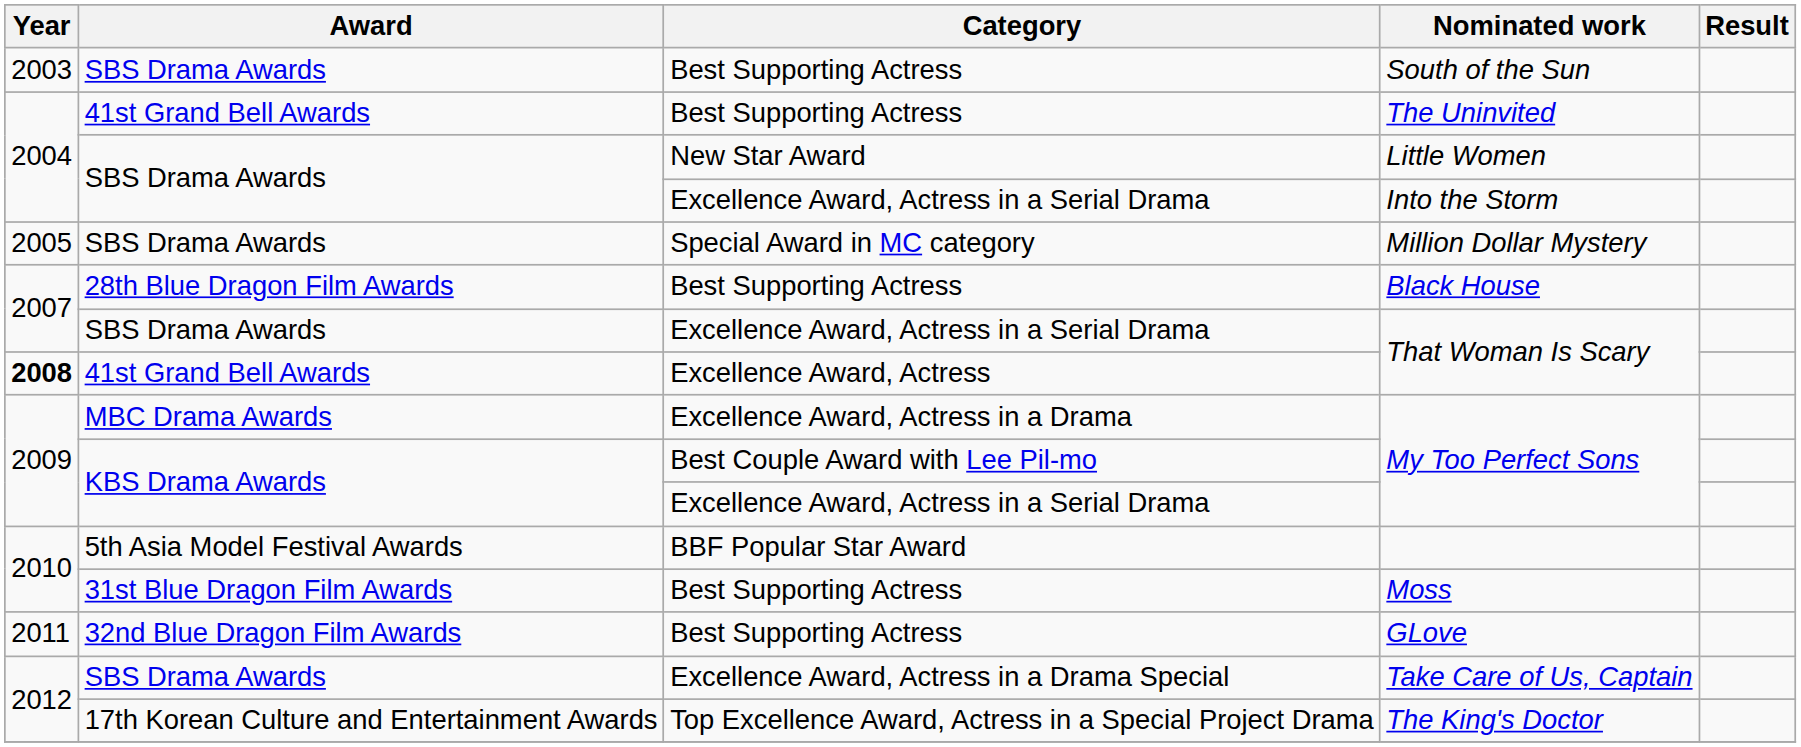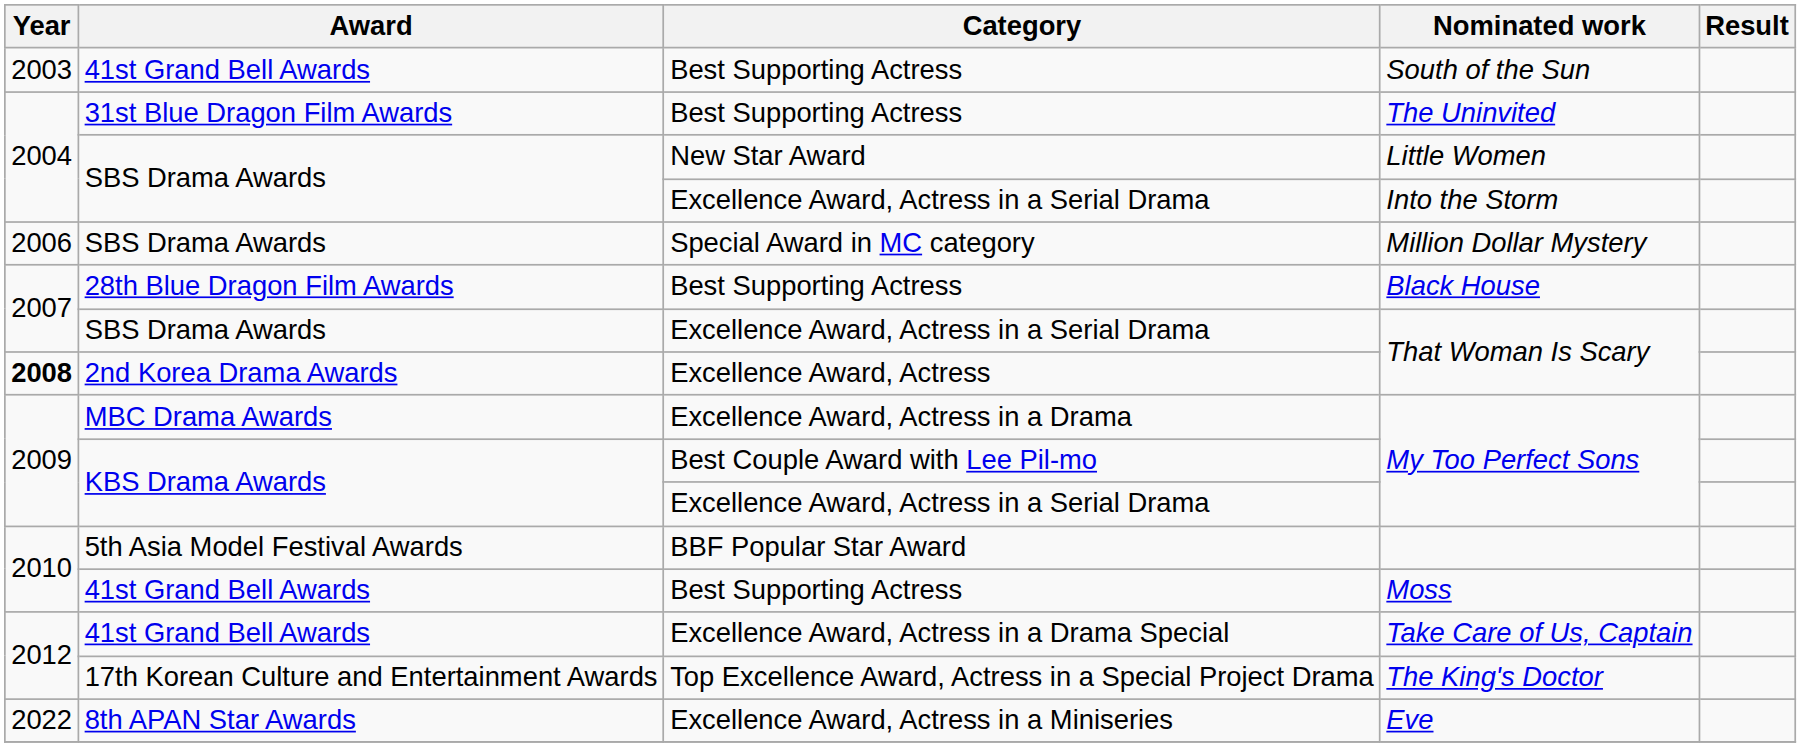South of the Sun | Award: SBS Drama Awards -> 41st Grand Bell Awards
The Uninvited | Award: 41st Grand Bell Awards -> 31st Blue Dragon Film Awards
Million Dollar Mystery | Year: 2005 -> 2006
Excellence Award, Actress / That Woman Is Scary | Award: 41st Grand Bell Awards -> 2nd Korea Drama Awards
Moss | Award: 31st Blue Dragon Film Awards -> 41st Grand Bell Awards
- row: 2011 | 32nd Blue Dragon Film Awards | Best Supporting Actress | GLove
Take Care of Us, Captain | Award: SBS Drama Awards -> 41st Grand Bell Awards
+ row: 2022 | 8th APAN Star Awards | Excellence Award, Actress in a Miniseries | Eve
